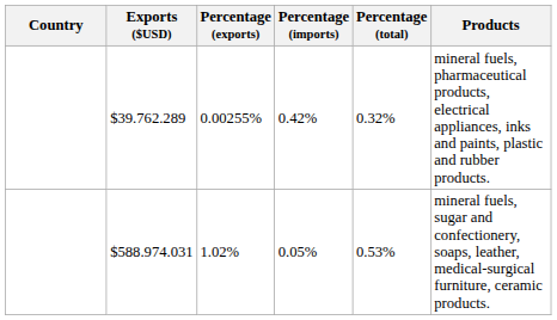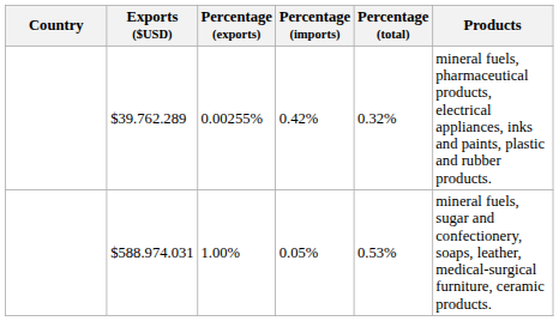$588.974.031 | Percentage (exports): 1.02% -> 1.00%
